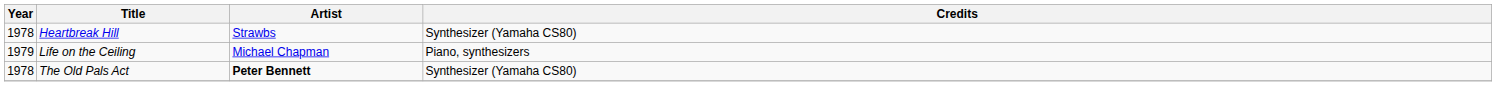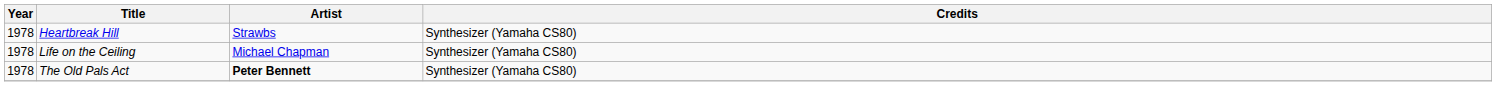Life on the Ceiling | Year: 1979 -> 1978
Life on the Ceiling | Credits: Piano, synthesizers -> Synthesizer (Yamaha CS80)
